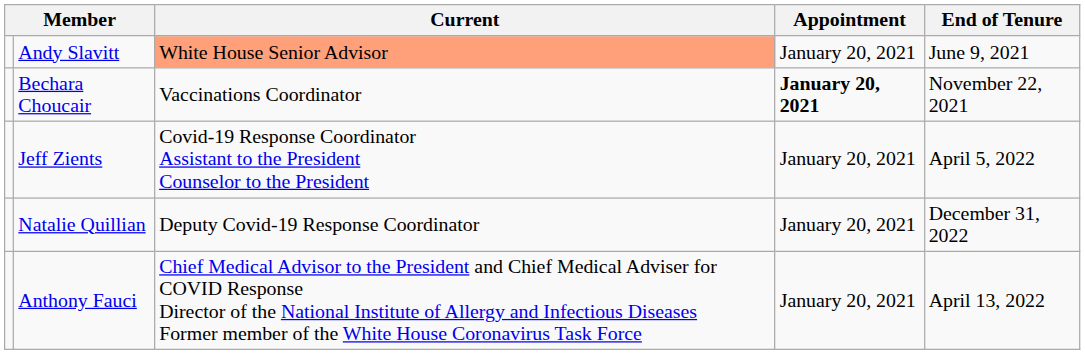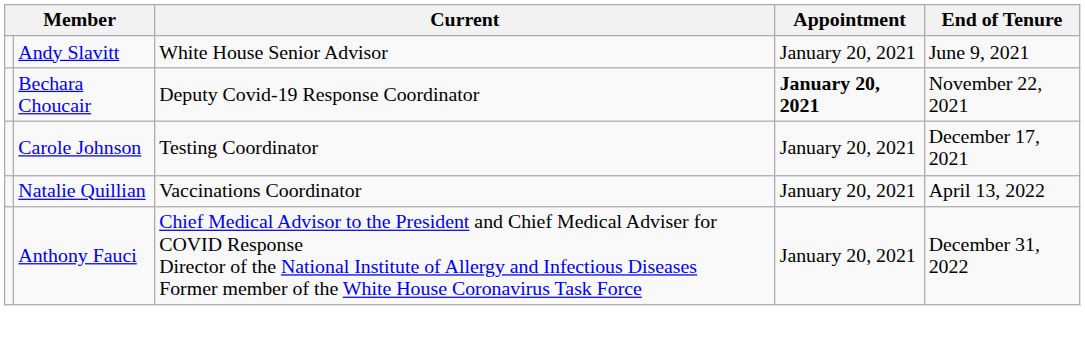Andy Slavitt | Current: lightsalmon background -> no background
Bechara Choucair | Current: Vaccinations Coordinator -> Deputy Covid-19 Response Coordinator
+ row: Carole Johnson | Testing Coordinator | January 20, 2021 | December 17, 2021
- row: Jeff Zients | Covid-19 Response Coordinator Assistant to the President Counselor to the President | January 20, 2021 | April 5, 2022
Natalie Quillian | Current: Deputy Covid-19 Response Coordinator -> Vaccinations Coordinator
Natalie Quillian | End of Tenure: December 31, 2022 -> April 13, 2022
Anthony Fauci | End of Tenure: April 13, 2022 -> December 31, 2022
